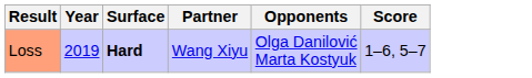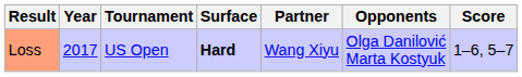+ column: Tournament | US Open
Loss | Year: 2019 -> 2017
